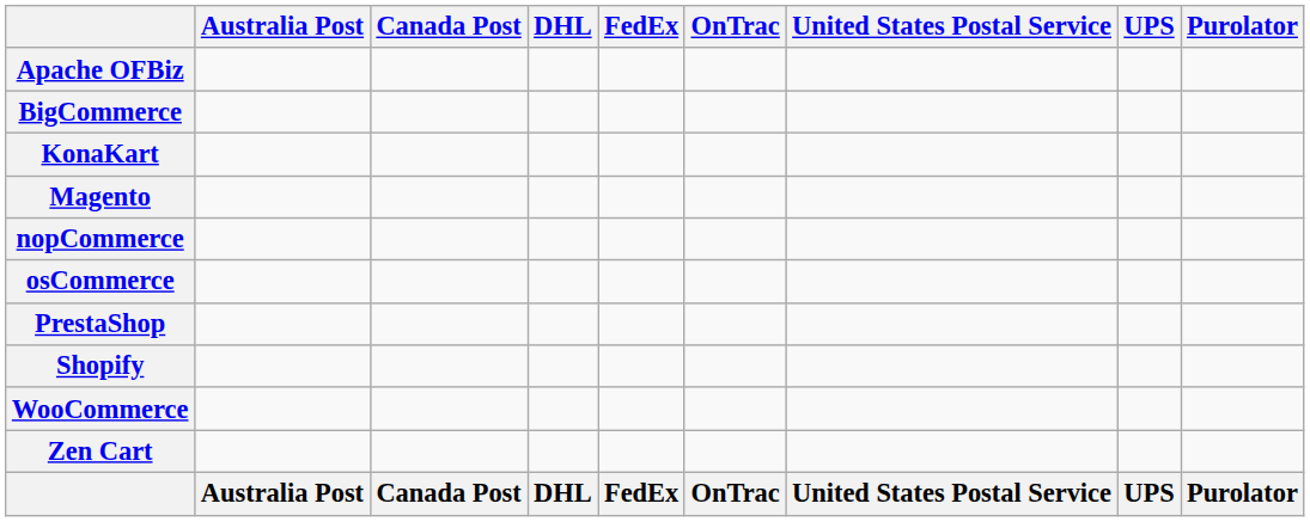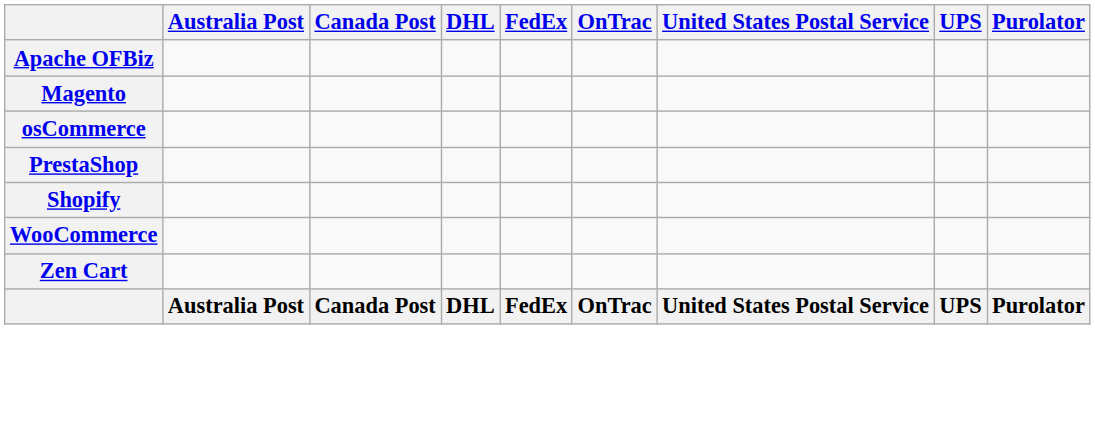- row: BigCommerce
- row: KonaKart
- row: nopCommerce
